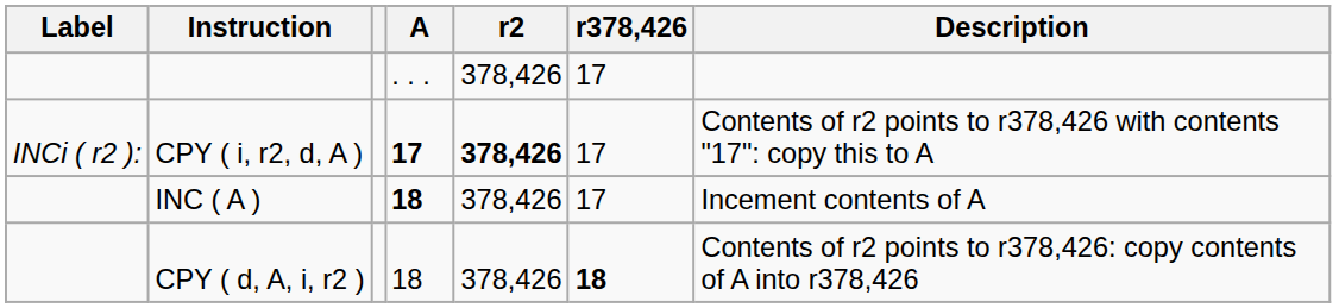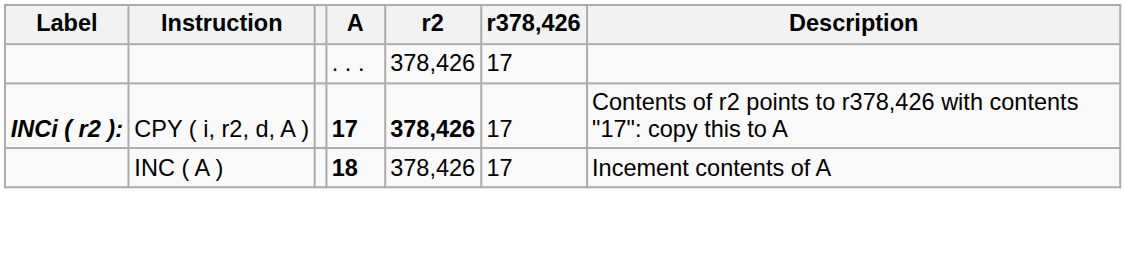CPY ( i, r2, d, A ) | Label: normal -> bold
- row: CPY ( d, A, i, r2 ) | 18 | 378,426 | 18 | Contents of r2 points to r378,426: copy contents of A into r378,426
